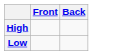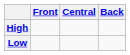+ column: Central
